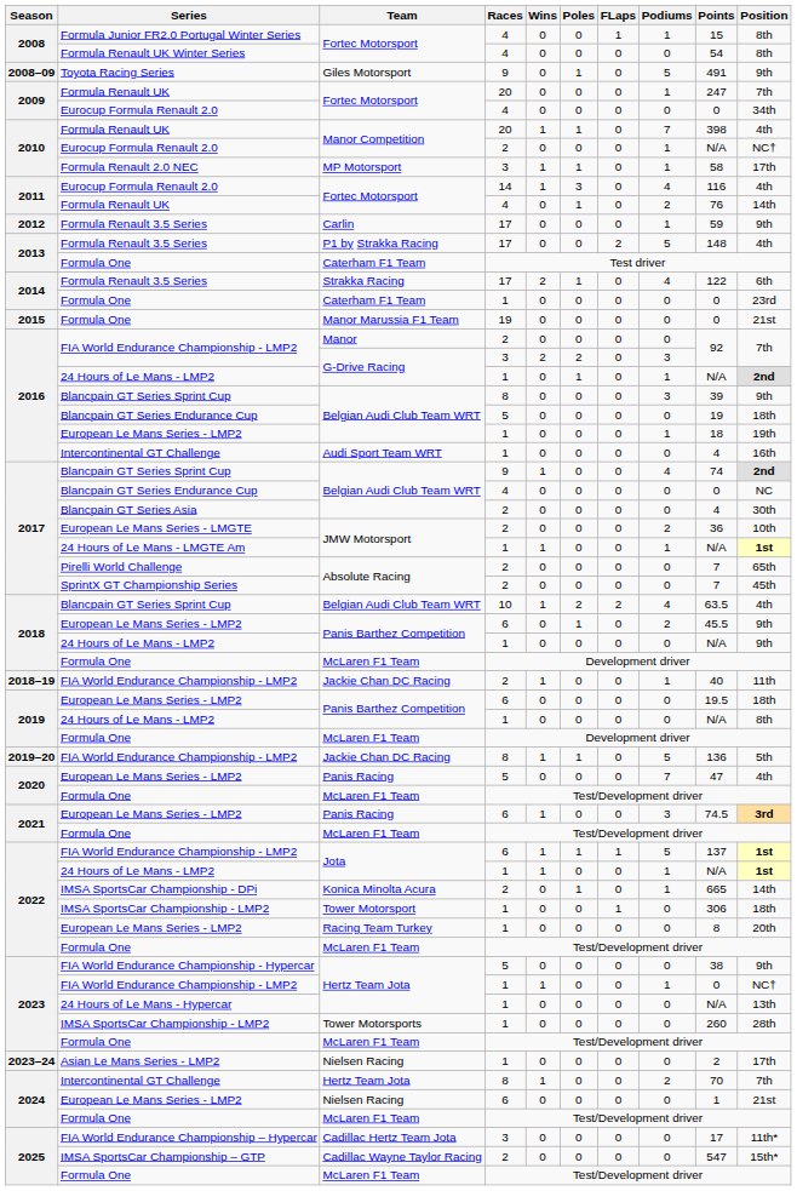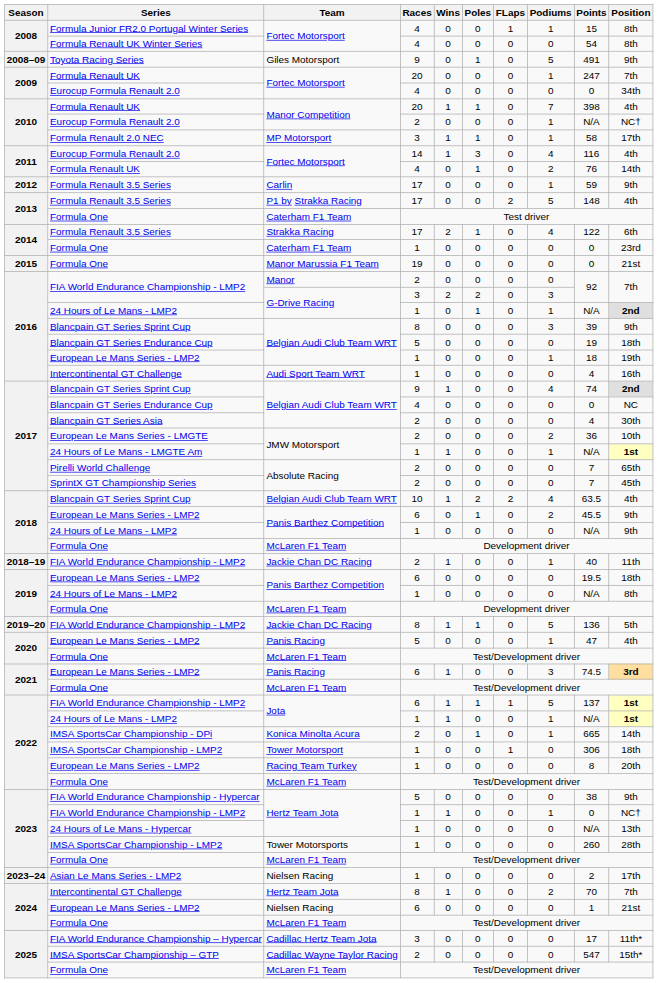Panis Racing / 5 | Podiums: 7 -> 1
